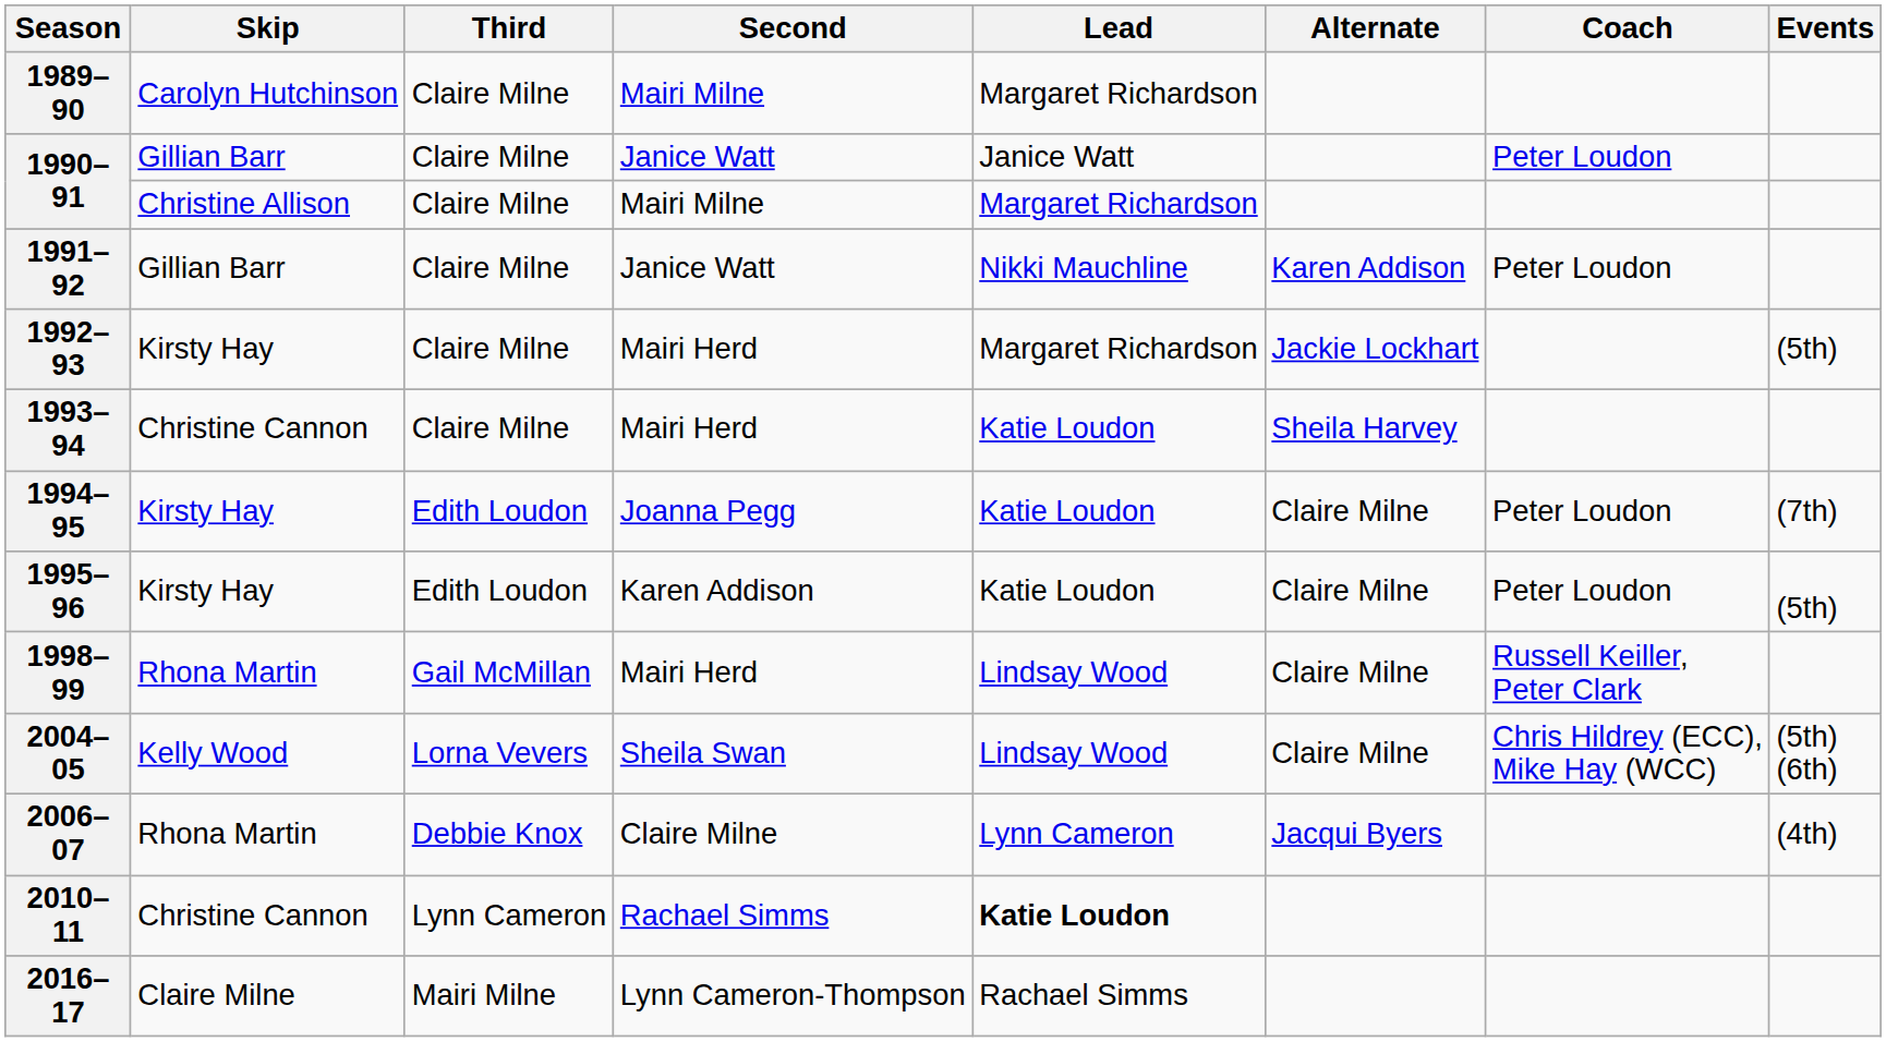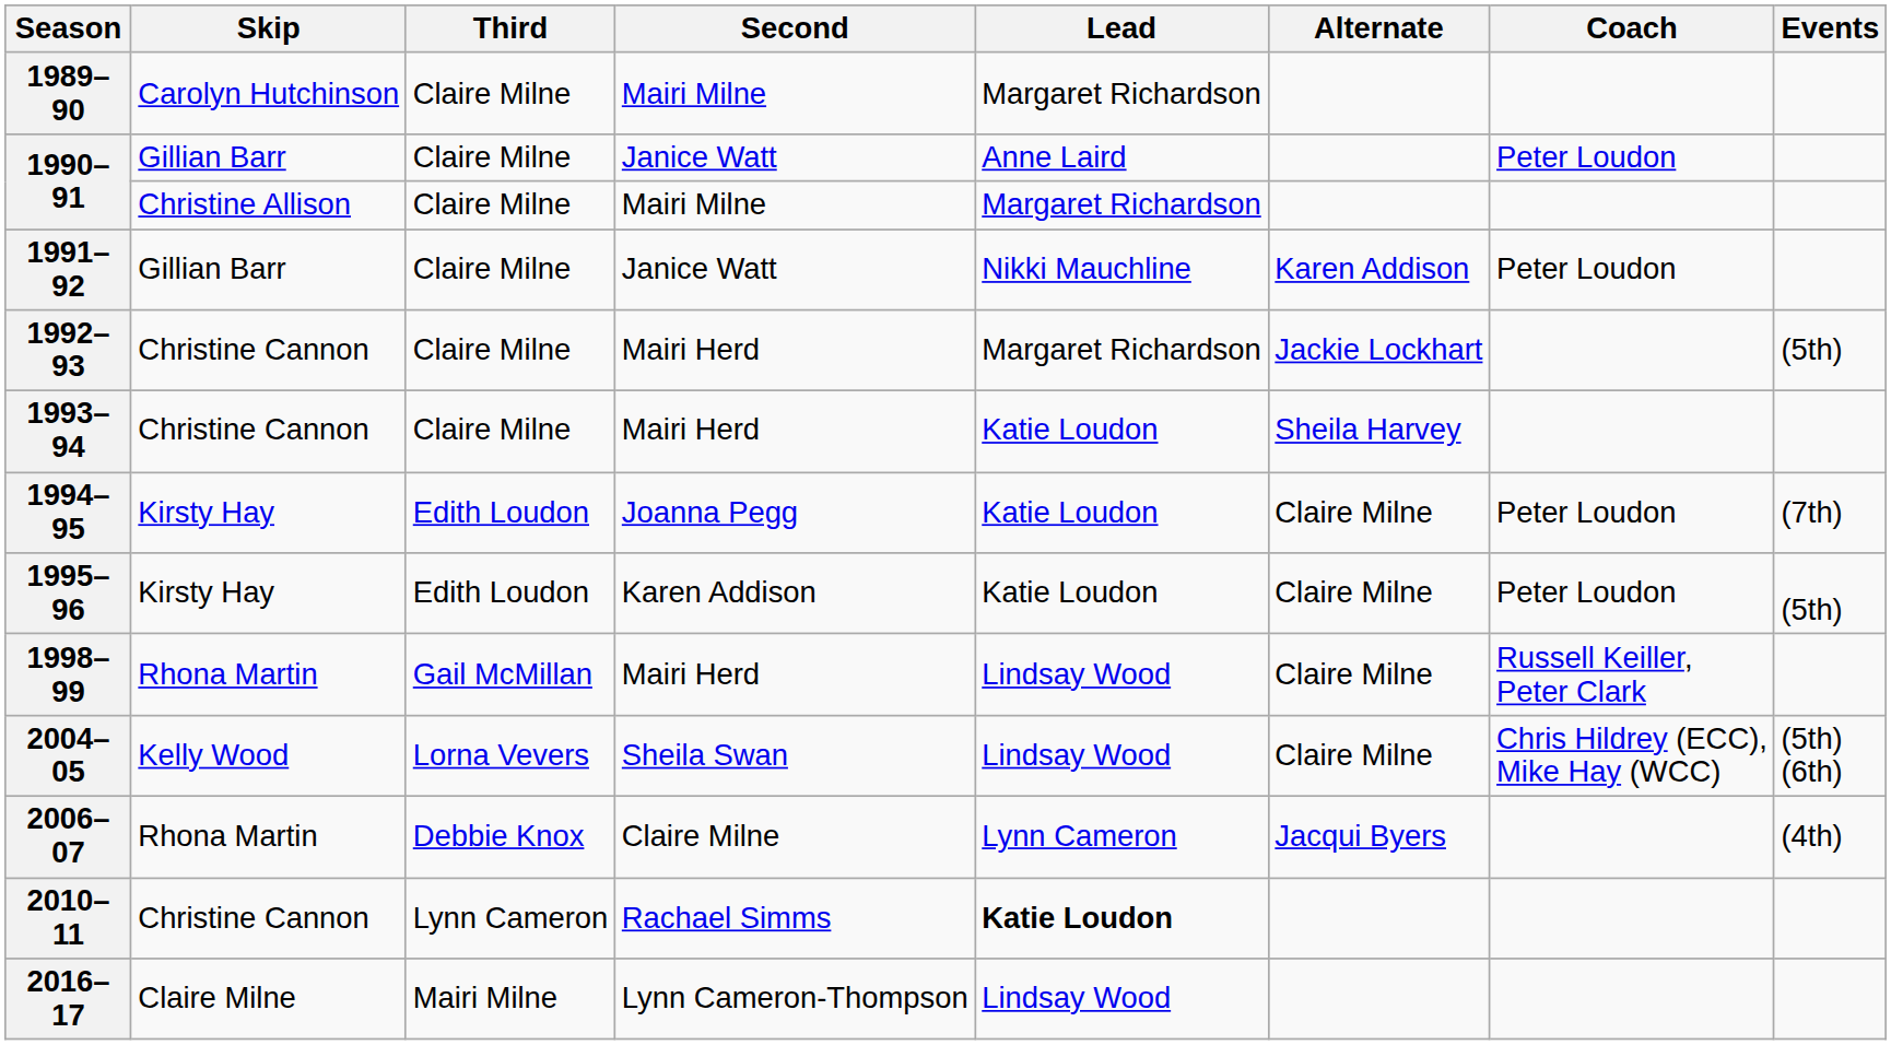1990–91 / Janice Watt | Lead: Janice Watt -> Anne Laird
1992–93 | Skip: Kirsty Hay -> Christine Cannon
2016–17 | Lead: Rachael Simms -> Lindsay Wood
